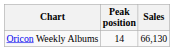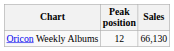Oricon Weekly Albums | Peak position: 14 -> 12
